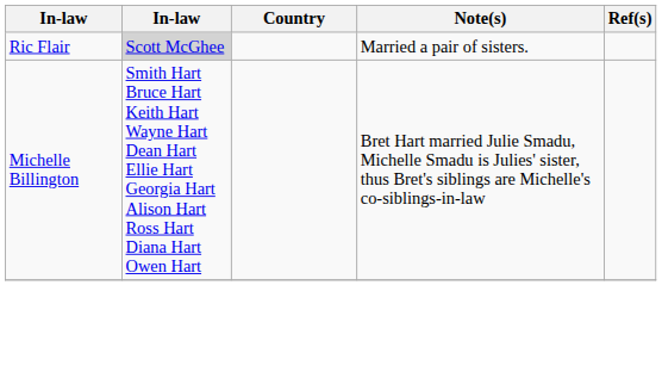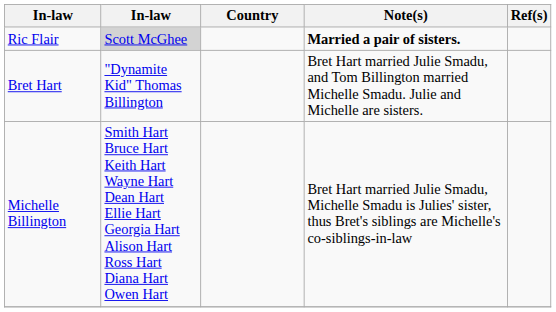Ric Flair | Note(s): normal -> bold
+ row: Bret Hart | "Dynamite Kid" Thomas Billington | Bret Hart married Julie Smadu, and Tom Billington married Michelle Smadu. Julie and Michelle are sisters.
